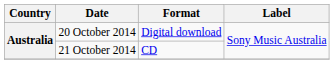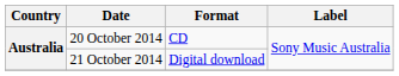20 October 2014 | Format: Digital download -> CD
21 October 2014 | Format: CD -> Digital download
